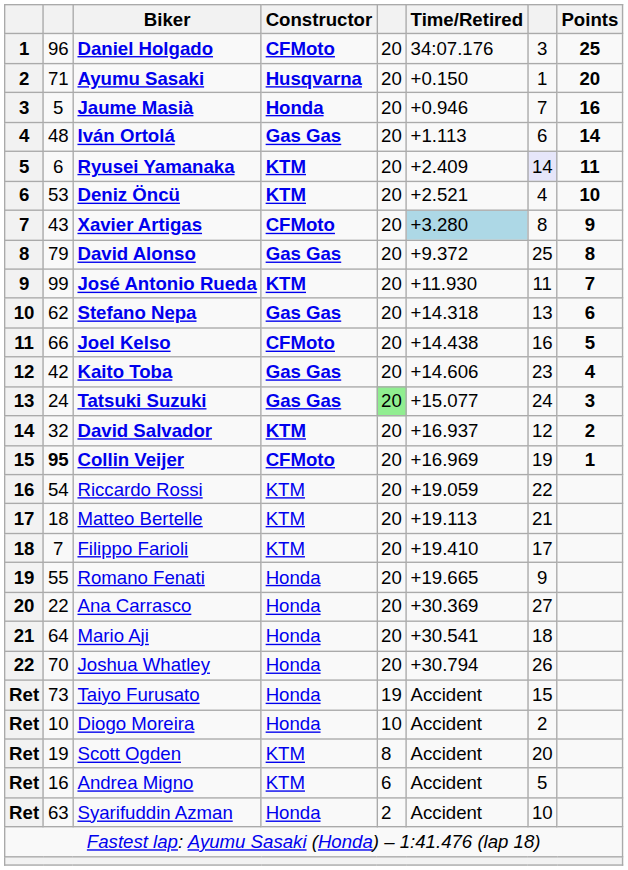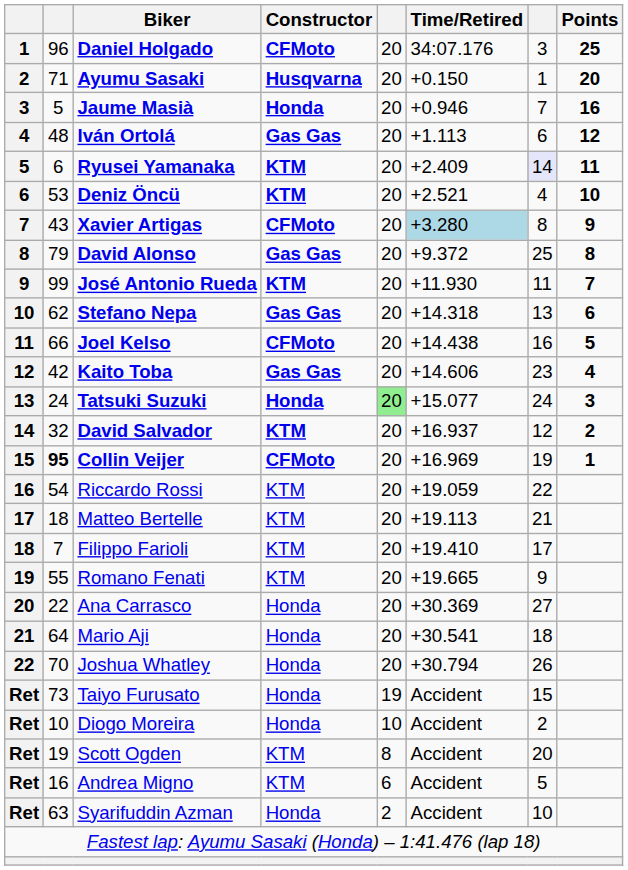Iván Ortolá | Points: 14 -> 12
Tatsuki Suzuki | Constructor: Gas Gas -> Honda
Romano Fenati | Constructor: Honda -> KTM
